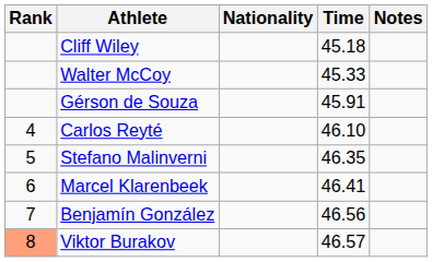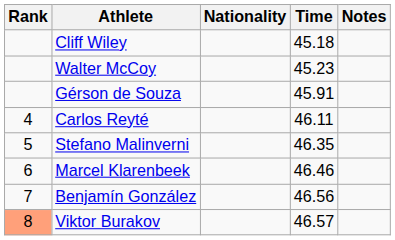Walter McCoy | Time: 45.33 -> 45.23
Carlos Reyté | Time: 46.10 -> 46.11
Marcel Klarenbeek | Time: 46.41 -> 46.46
